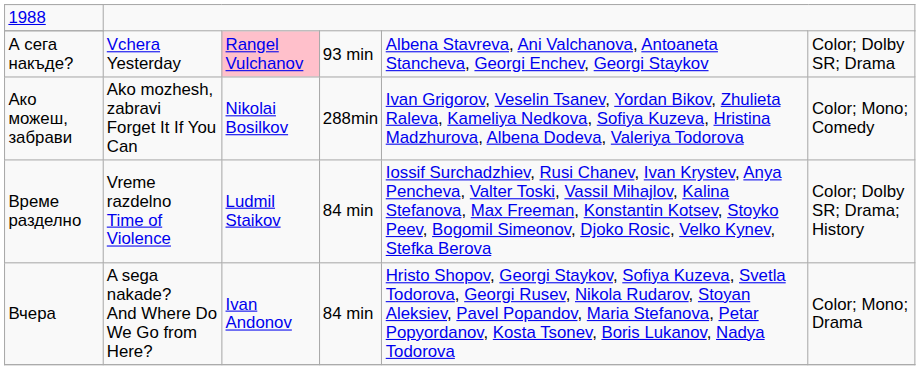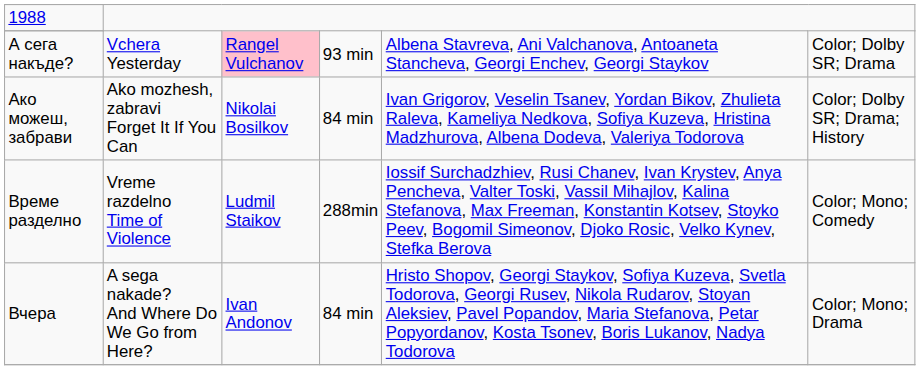Ако можеш, забрави | column 4: 288min -> 84 min
Ако можеш, забрави | column 6: Color; Mono; Comedy -> Color; Dolby SR; Drama; History
Време разделно | column 4: 84 min -> 288min
Време разделно | column 6: Color; Dolby SR; Drama; History -> Color; Mono; Comedy
